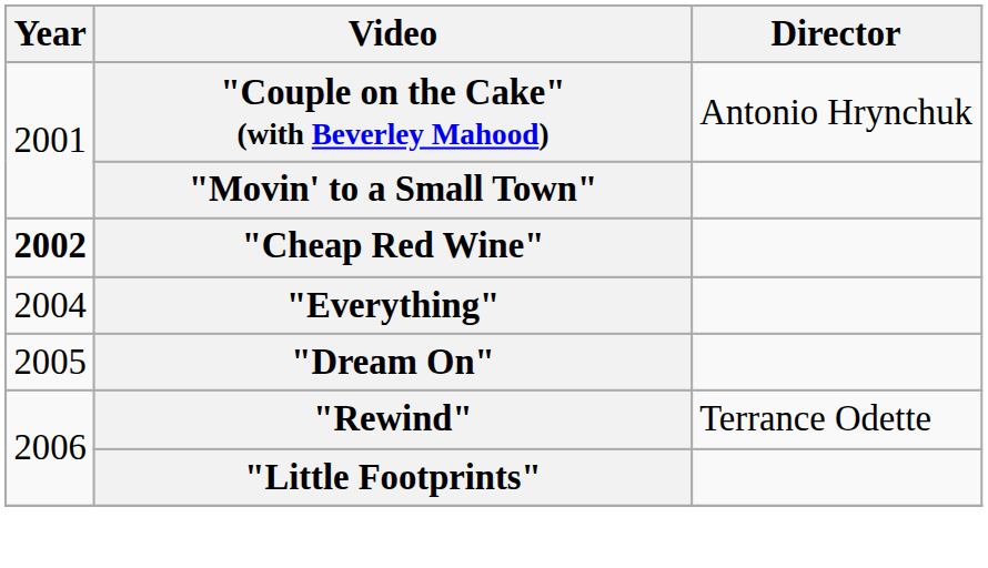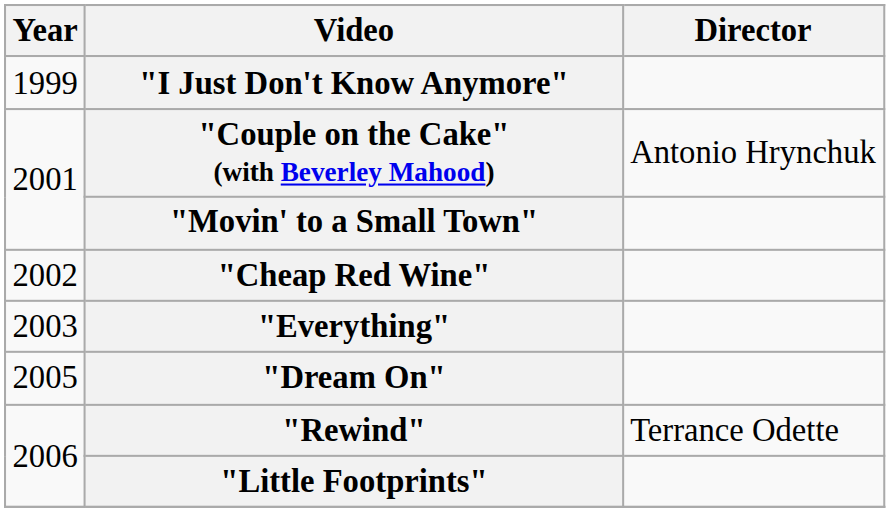+ row: 1999 | "I Just Don't Know Anymore"
"Cheap Red Wine" | Year: bold -> normal
"Everything" | Year: 2004 -> 2003
